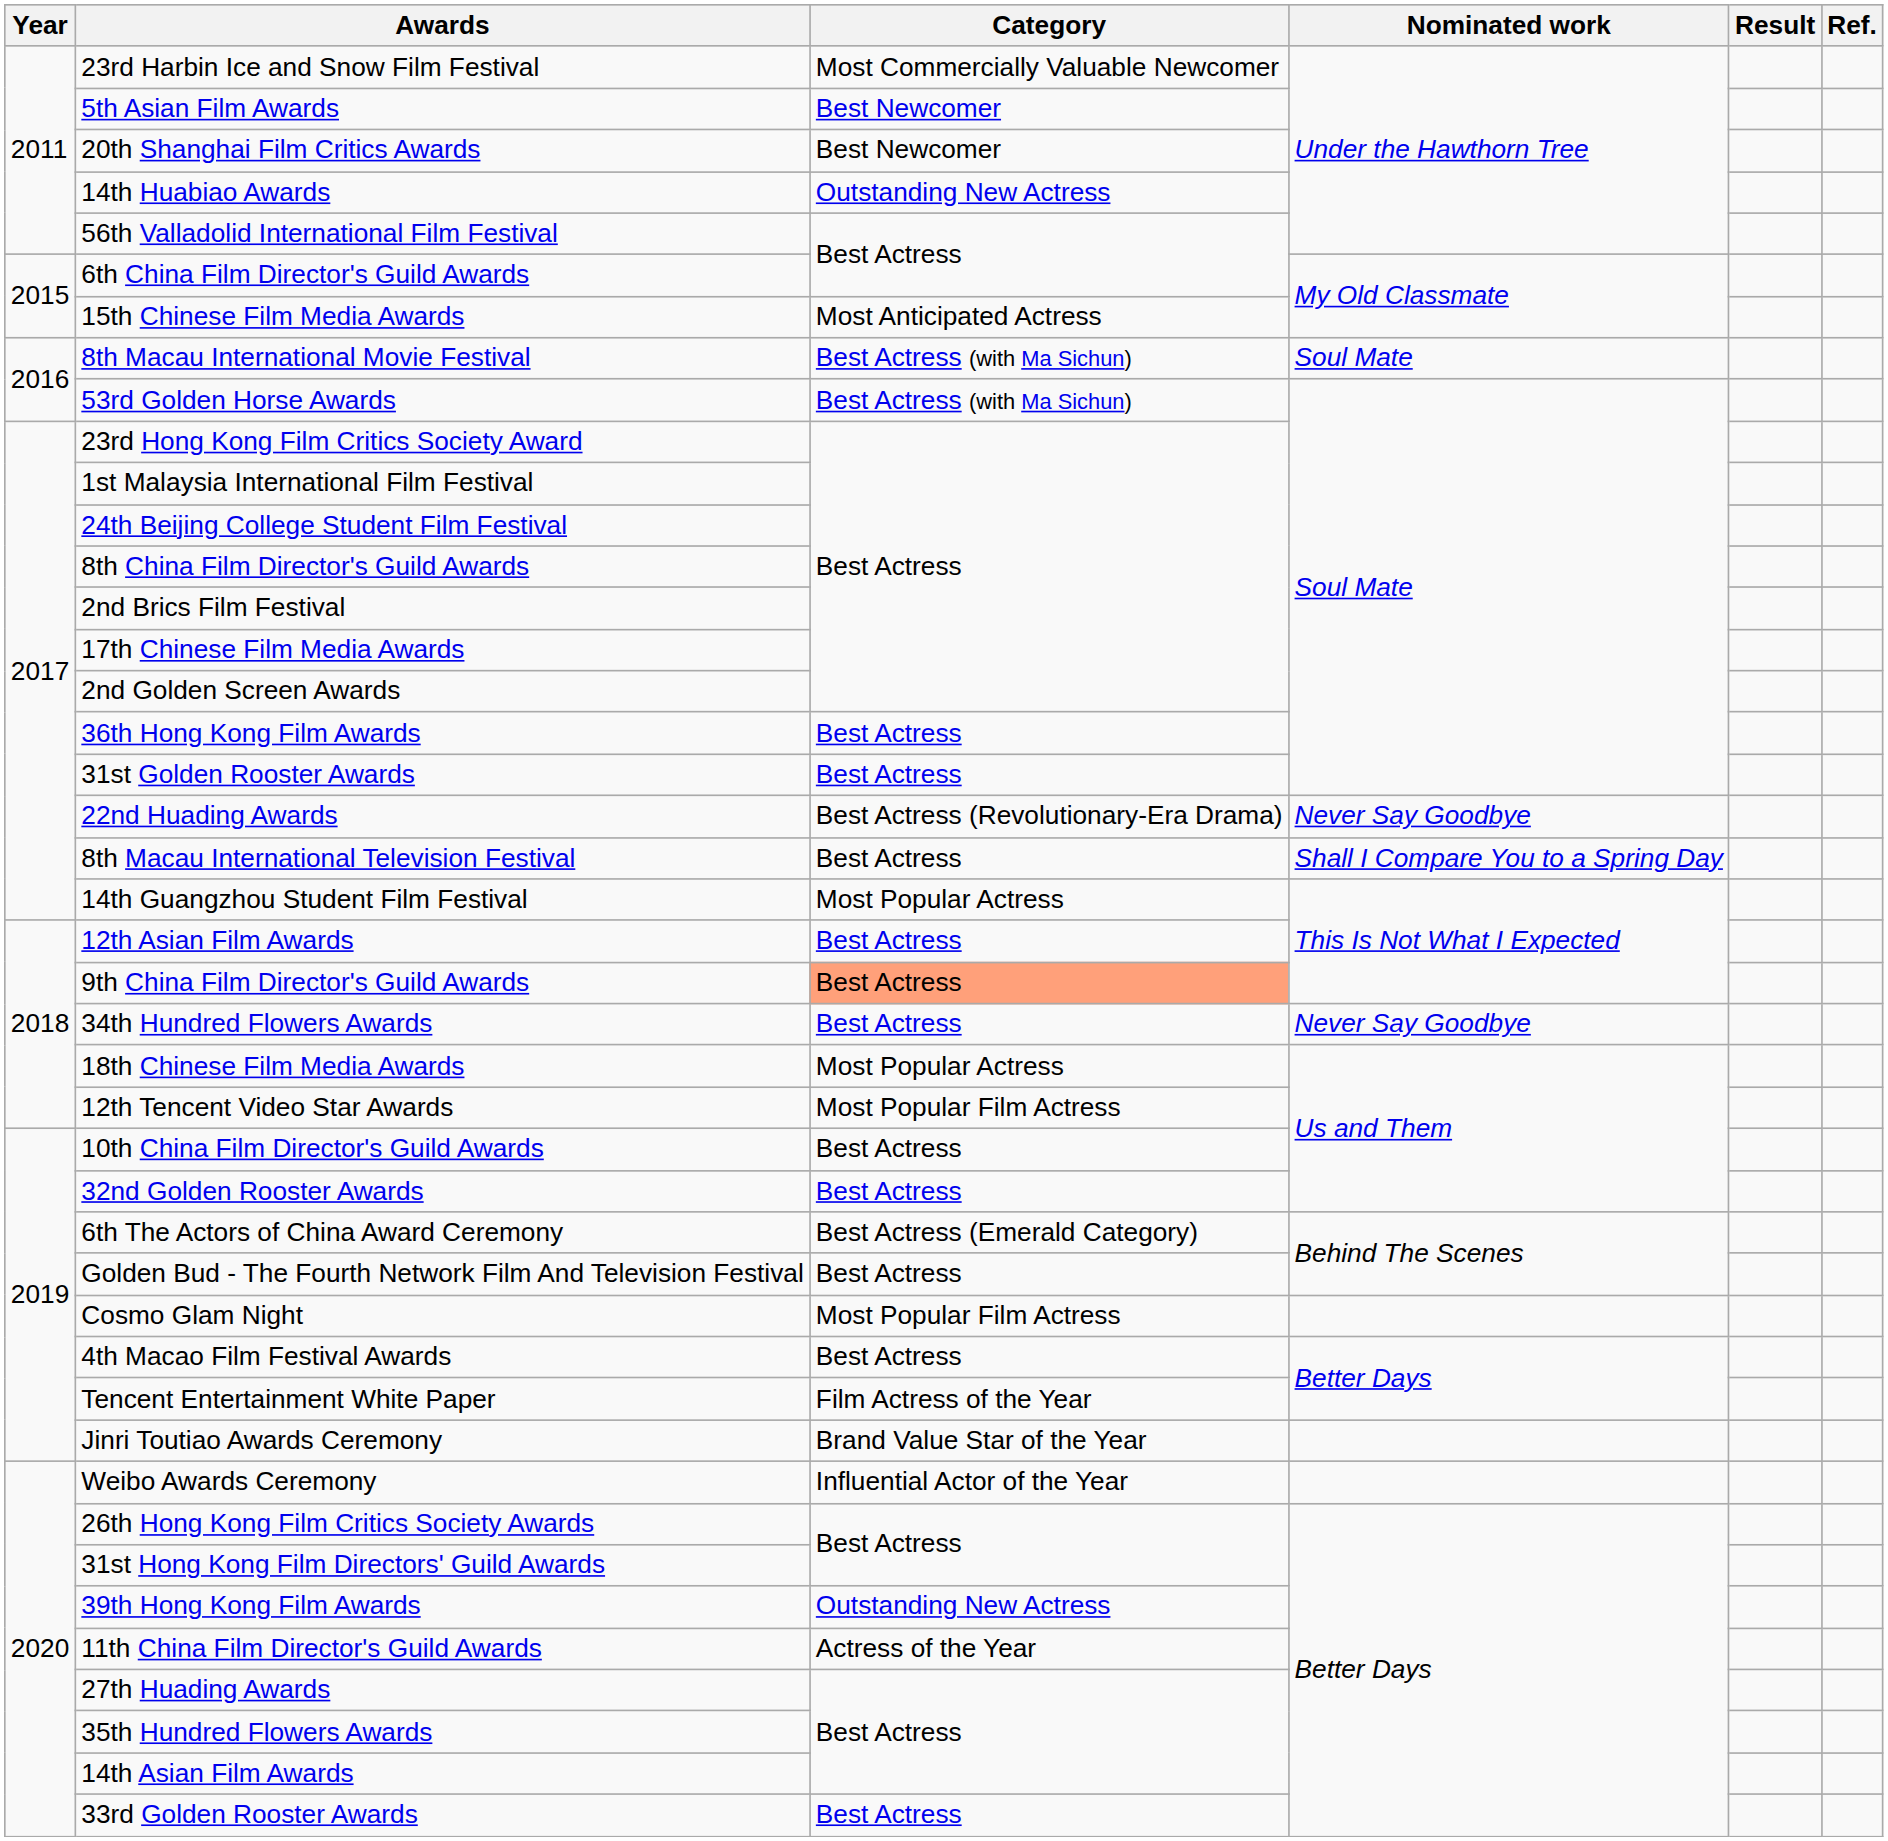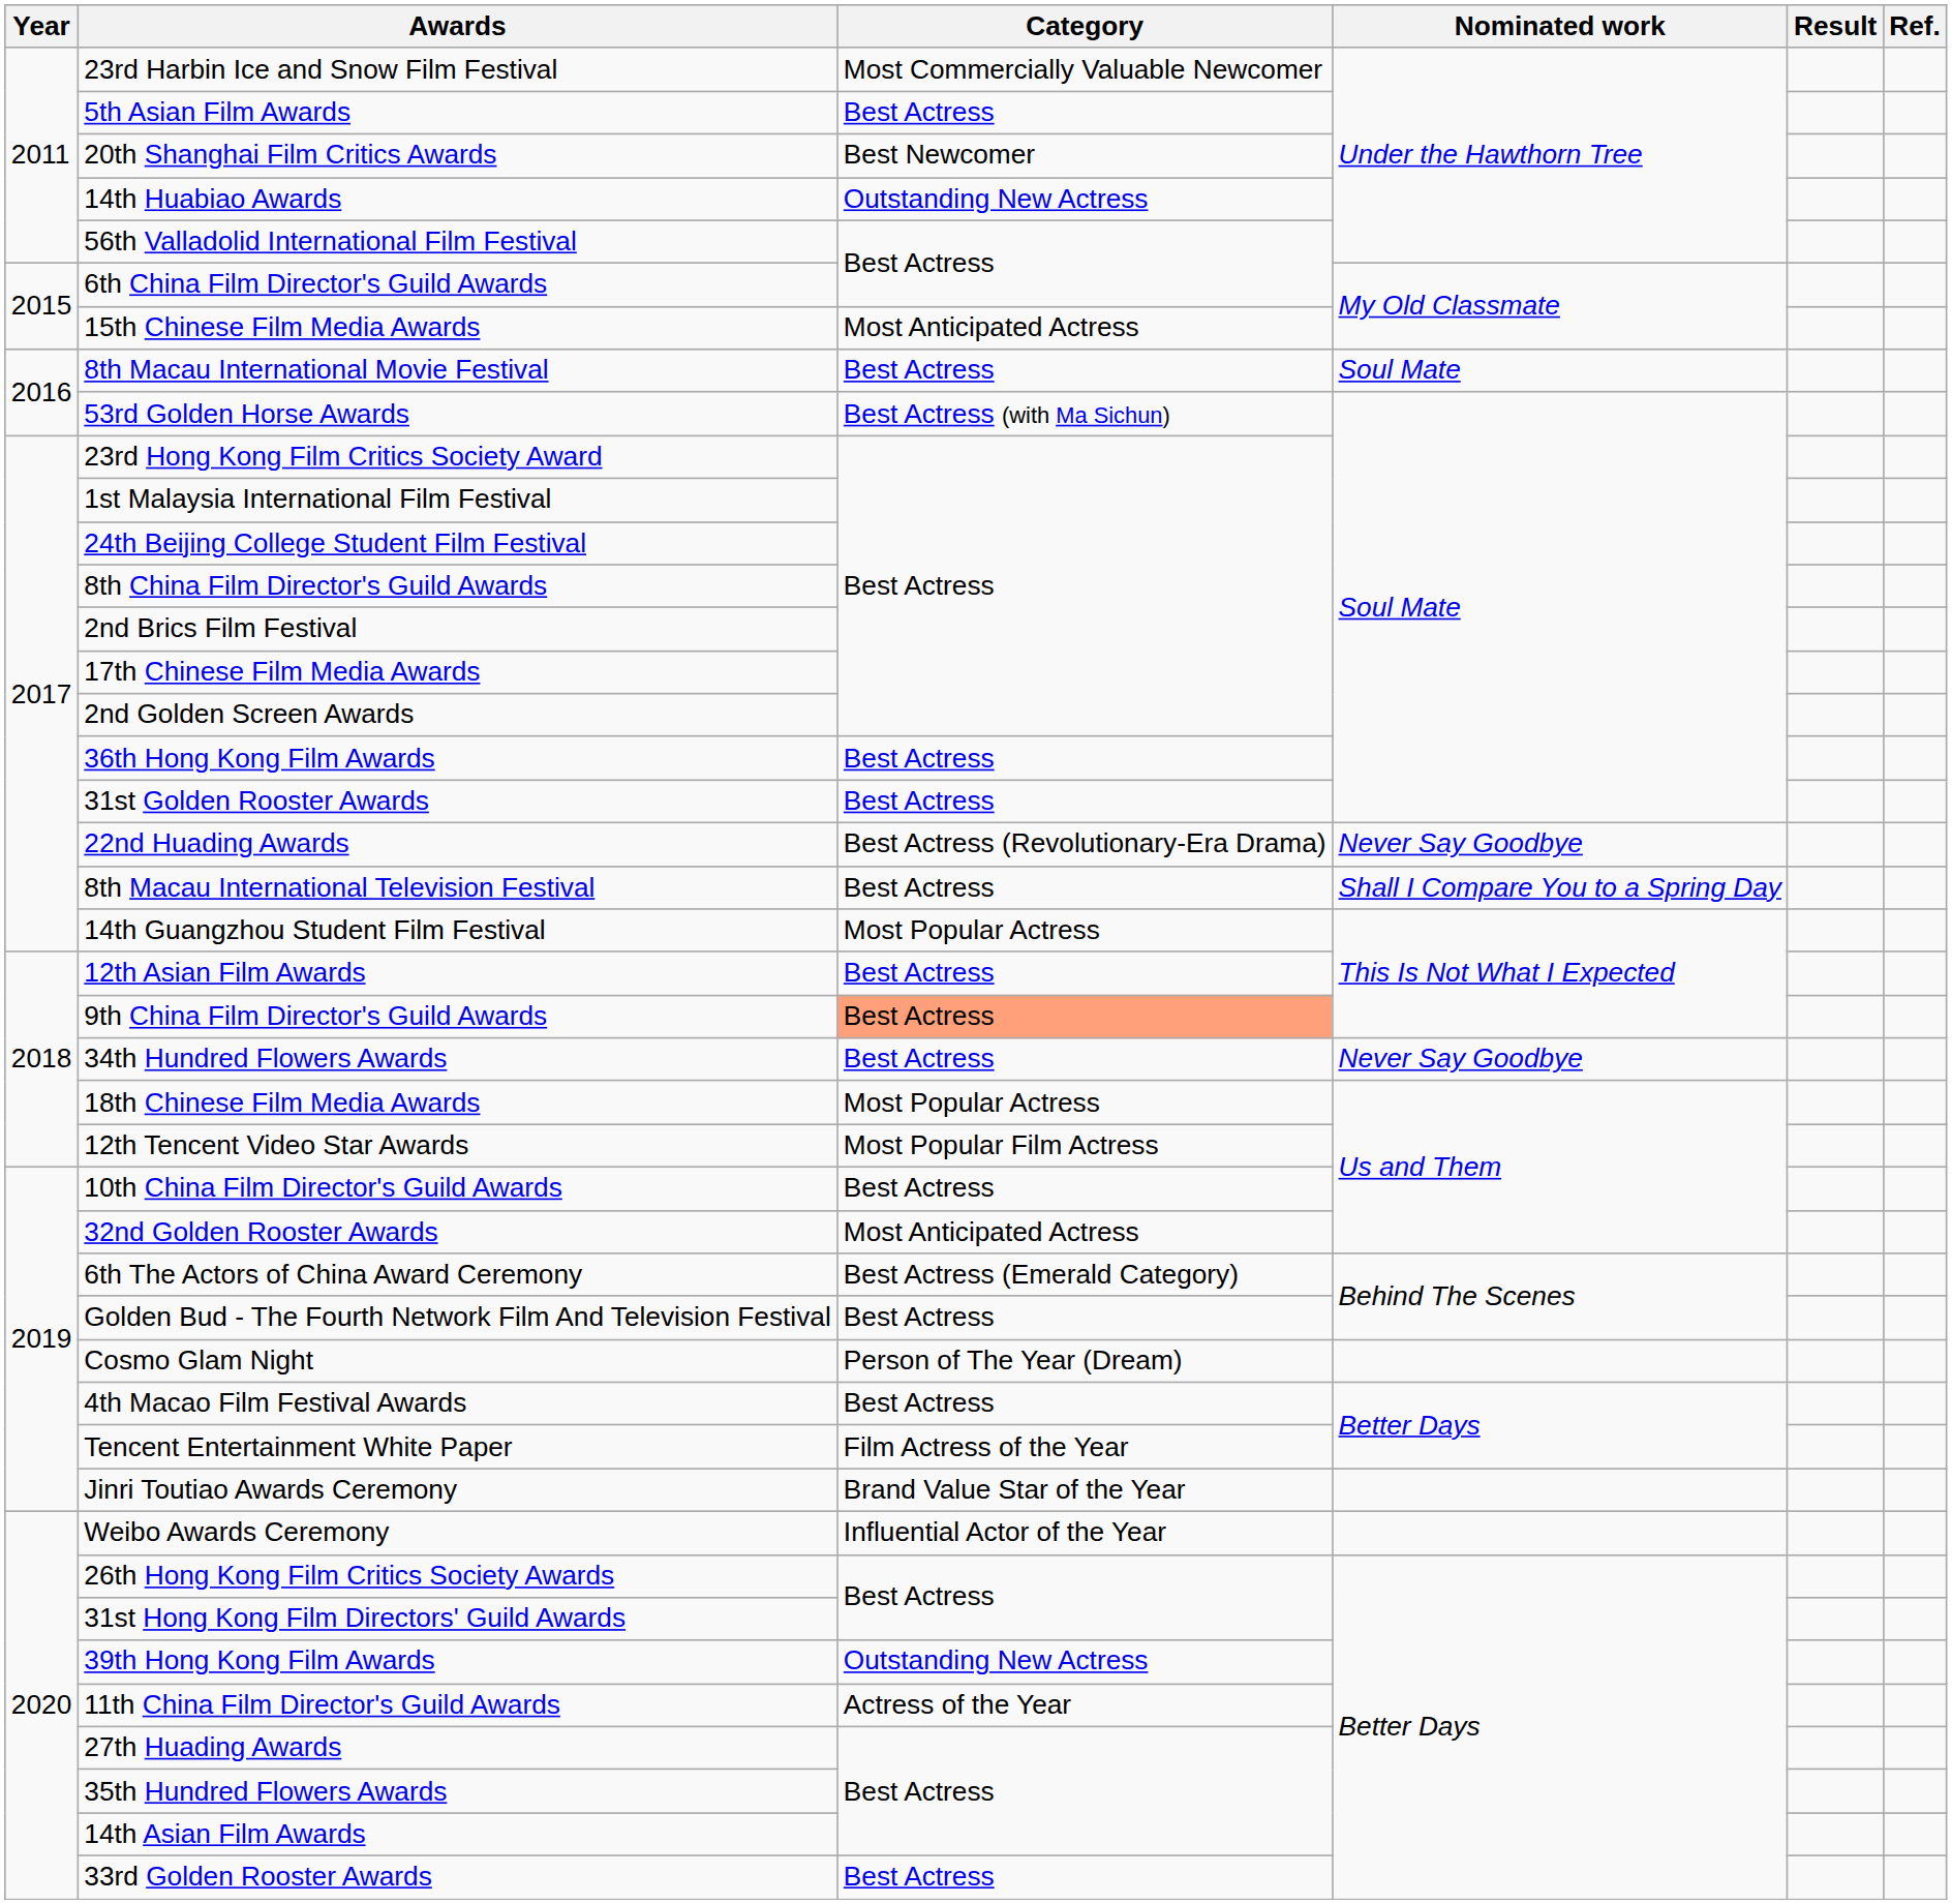5th Asian Film Awards | Category: Best Newcomer -> Best Actress
8th Macau International Movie Festival | Category: Best Actress (with Ma Sichun) -> Best Actress
32nd Golden Rooster Awards | Category: Best Actress -> Most Anticipated Actress
Cosmo Glam Night | Category: Most Popular Film Actress -> Person of The Year (Dream)
